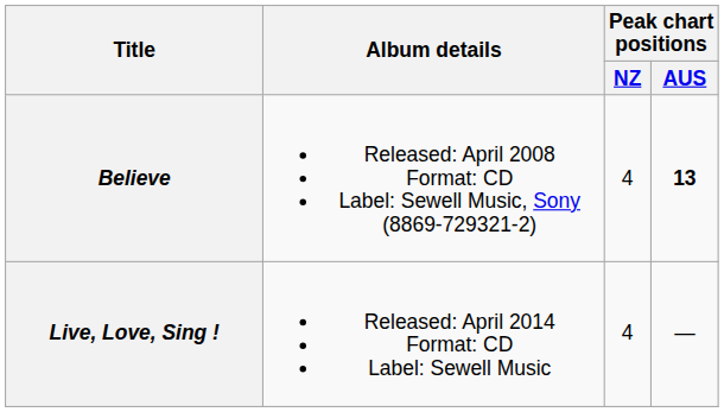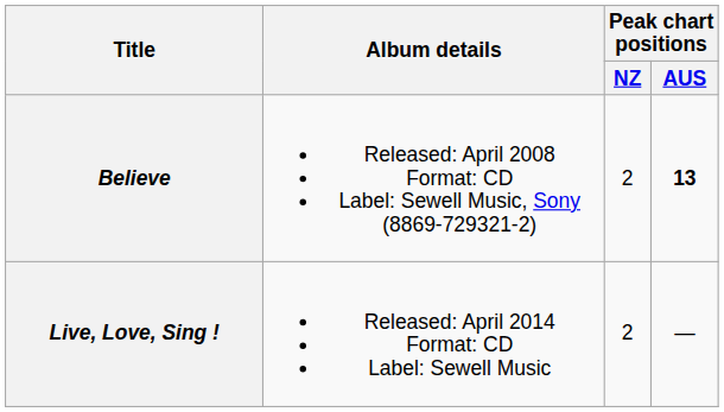Believe | Peak chart positions / NZ: 4 -> 2
Live, Love, Sing ! | Peak chart positions / NZ: 4 -> 2
